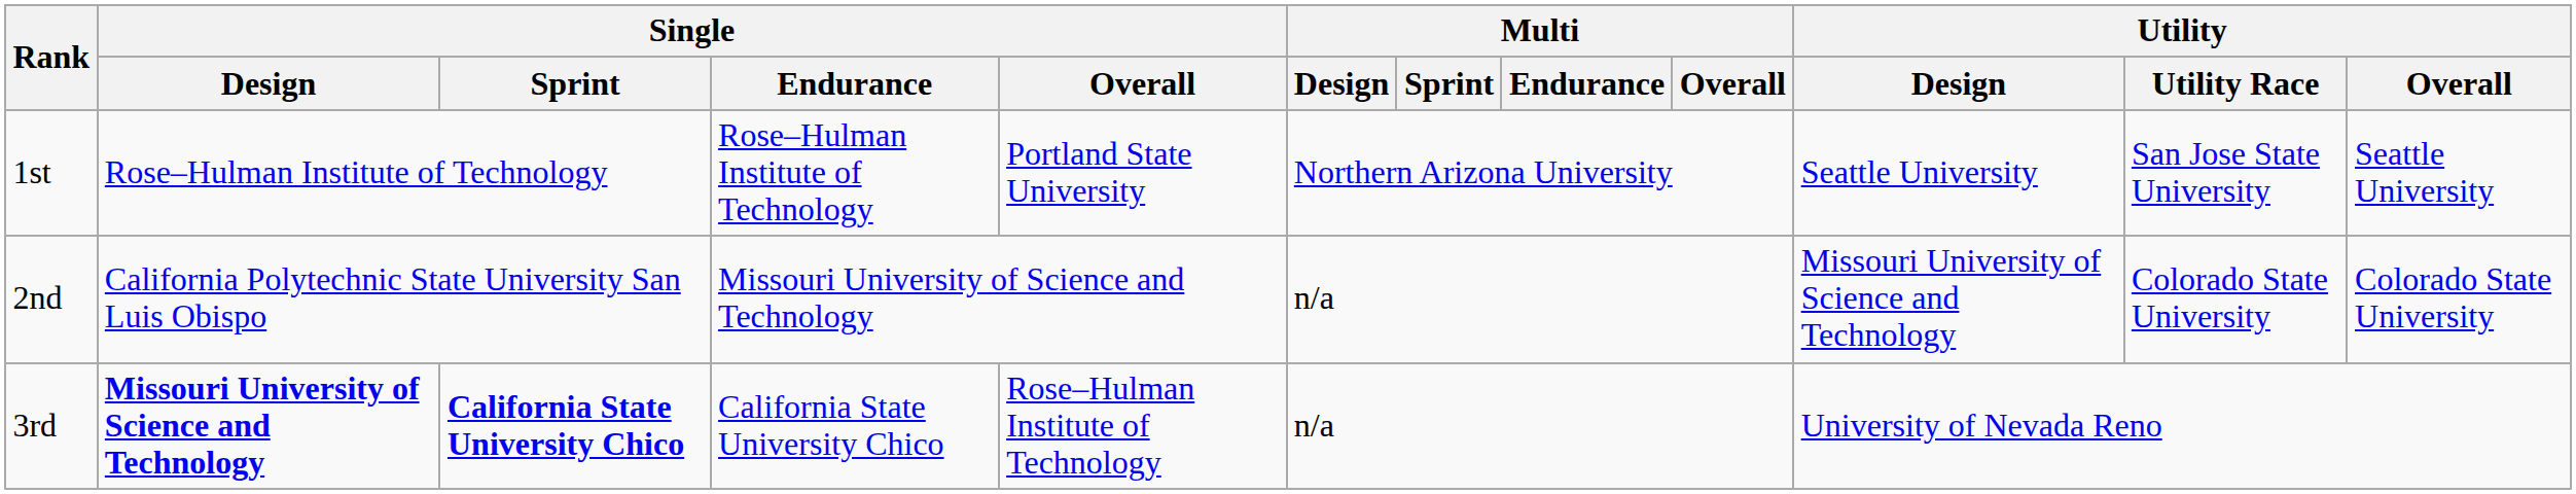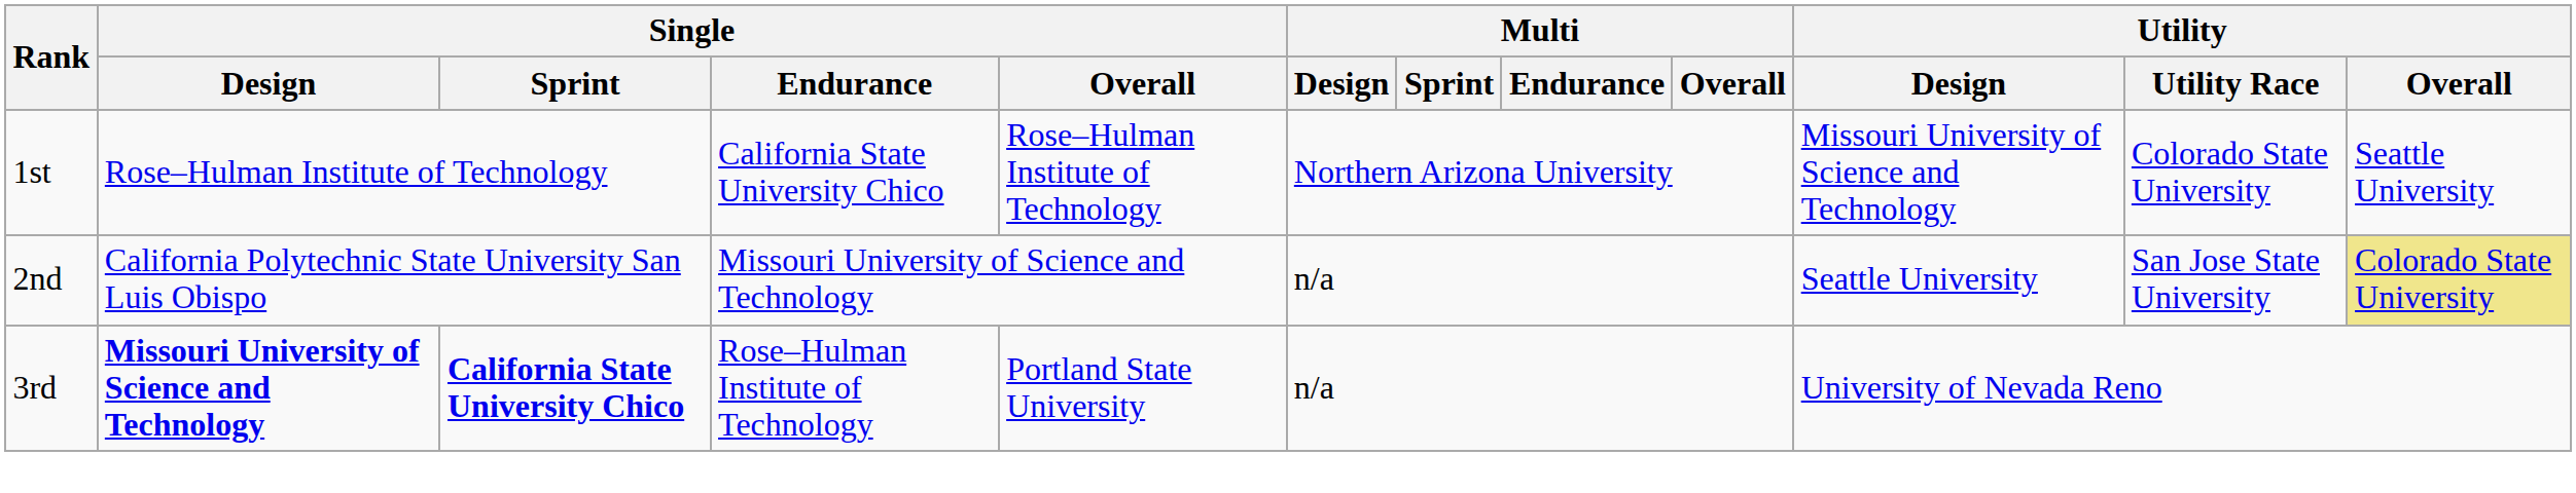1st | Single / Endurance: Rose–Hulman Institute of Technology -> California State University Chico
1st | Single / Overall: Portland State University -> Rose–Hulman Institute of Technology
1st | Utility / Design: Seattle University -> Missouri University of Science and Technology
1st | Utility / Utility Race: San Jose State University -> Colorado State University
2nd | Utility / Design: Missouri University of Science and Technology -> Seattle University
2nd | Utility / Utility Race: Colorado State University -> San Jose State University
2nd | Utility / Overall: no background -> khaki background
3rd | Single / Endurance: California State University Chico -> Rose–Hulman Institute of Technology
3rd | Single / Overall: Rose–Hulman Institute of Technology -> Portland State University
